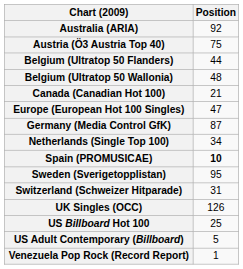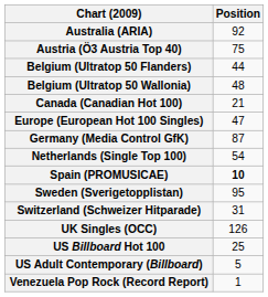Netherlands (Single Top 100) | Position: 34 -> 54
